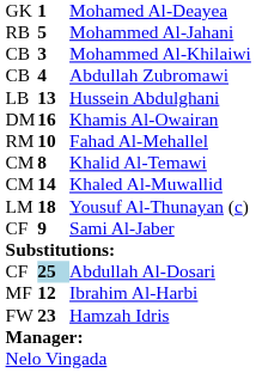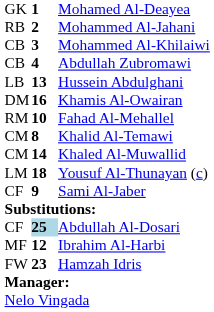Mohammed Al-Jahani | column 2: 5 -> 2
